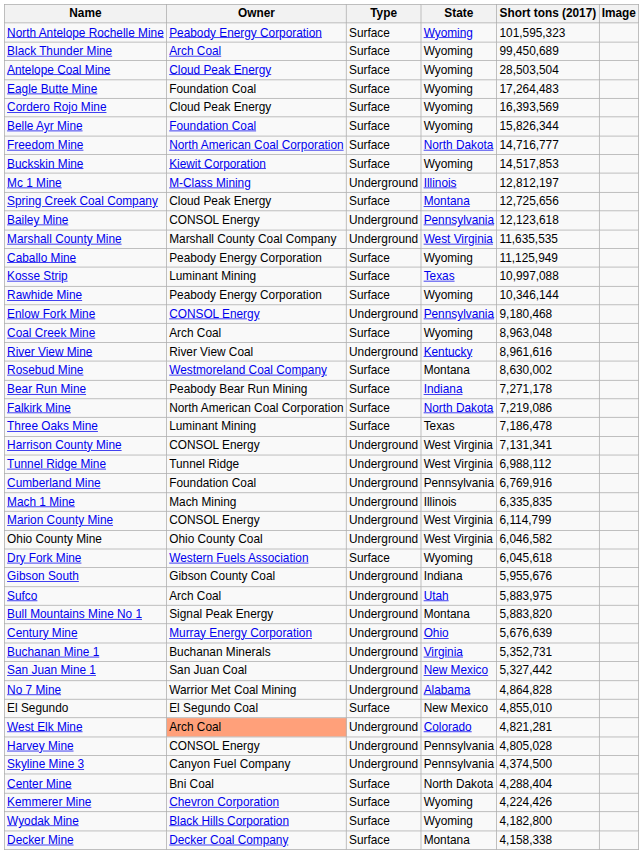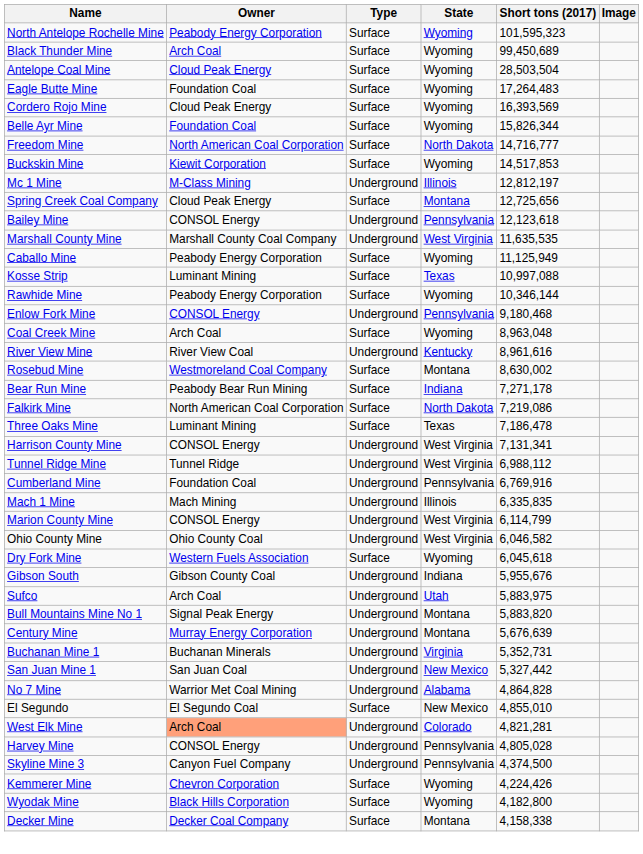Century Mine | State: Ohio -> Montana
- row: Center Mine | Bni Coal | Surface | North Dakota | 4,288,404
